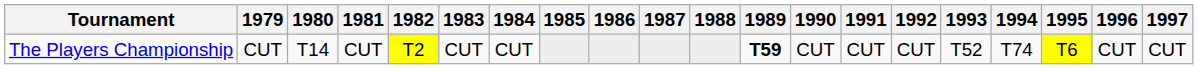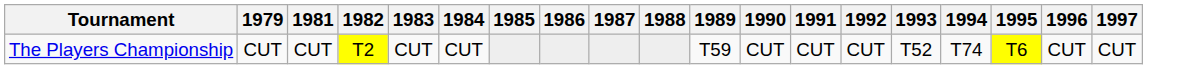- column: 1980 | T14
The Players Championship | 1989: bold -> normal
